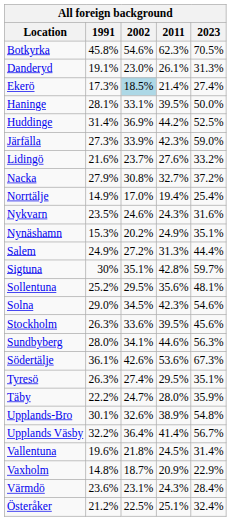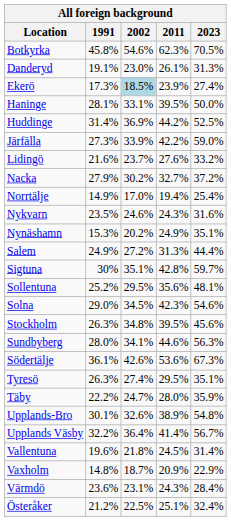Ekerö | 2011: 21.4% -> 23.9%
Järfälla | 2011: 42.3% -> 42.2%
Nacka | 2002: 30.8% -> 30.2%
Stockholm | 2002: 33.6% -> 34.8%
